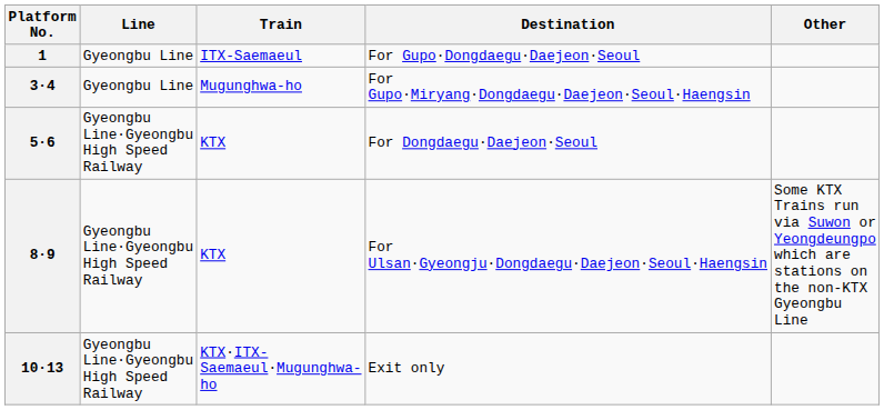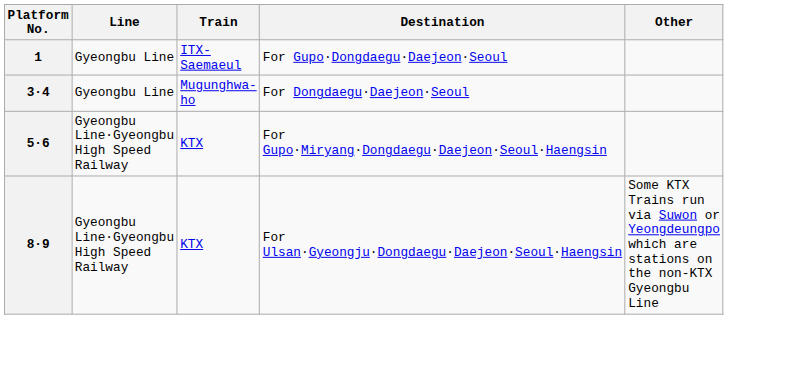3·4 | Destination: For Gupo·Miryang·Dongdaegu·Daejeon·Seoul·Haengsin -> For Dongdaegu·Daejeon·Seoul
5·6 | Destination: For Dongdaegu·Daejeon·Seoul -> For Gupo·Miryang·Dongdaegu·Daejeon·Seoul·Haengsin
- row: 10·13 | Gyeongbu Line·Gyeongbu High Speed Railway | KTX·ITX-Saemaeul·Mugunghwa-ho | Exit only
